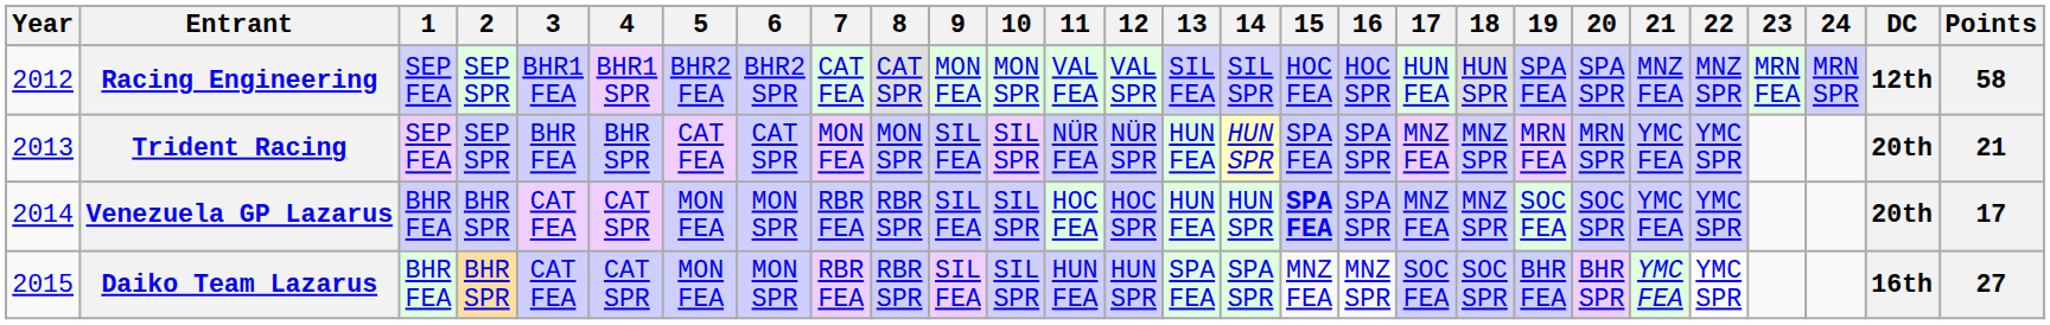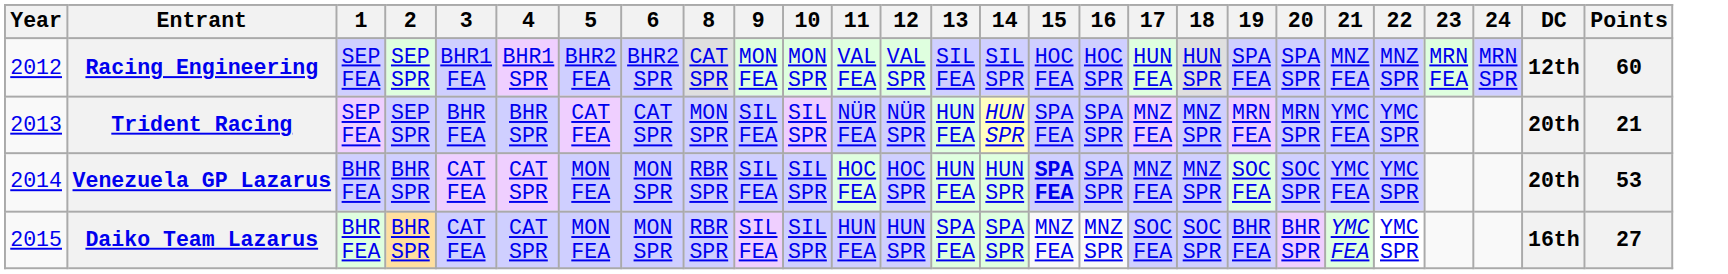- column: 7 | CAT FEA | MON FEA | RBR FEA | RBR FEA
Racing Engineering | Points: 58 -> 60
Venezuela GP Lazarus | Points: 17 -> 53
